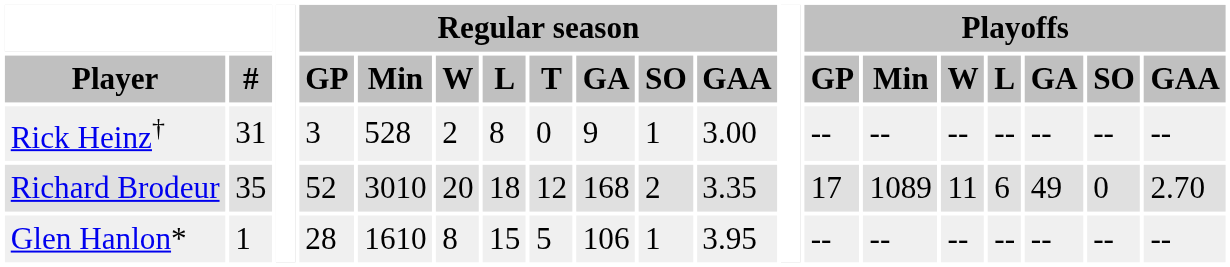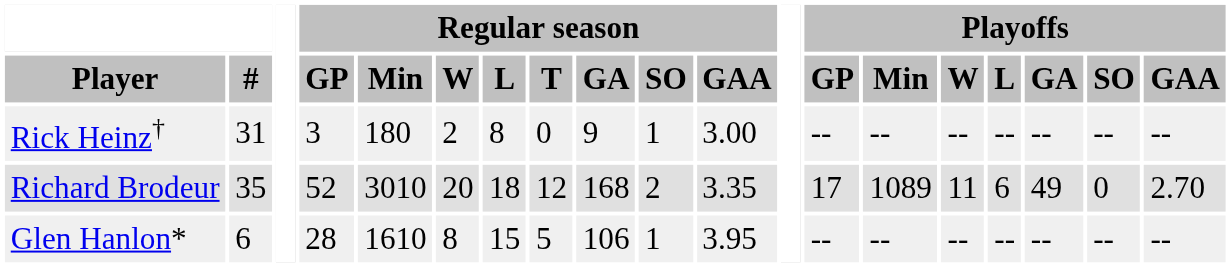Rick Heinz† | Regular season / Min: 528 -> 180
Glen Hanlon* | #: 1 -> 6
